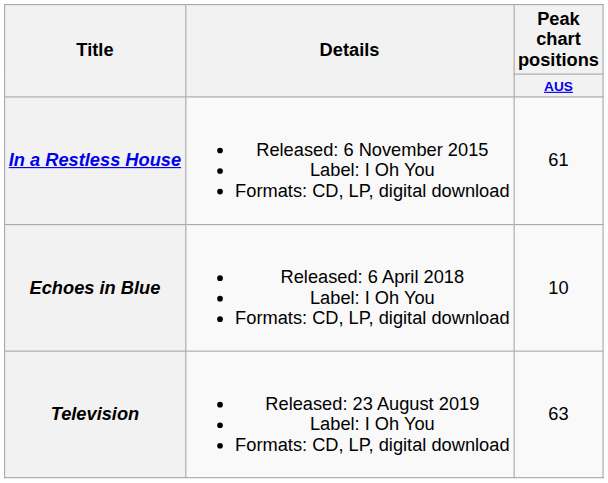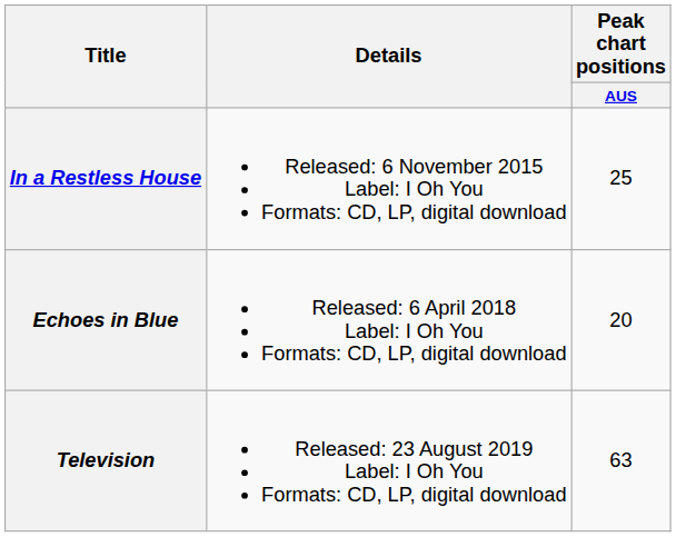In a Restless House | Peak chart positions / AUS: 61 -> 25
Echoes in Blue | Peak chart positions / AUS: 10 -> 20
